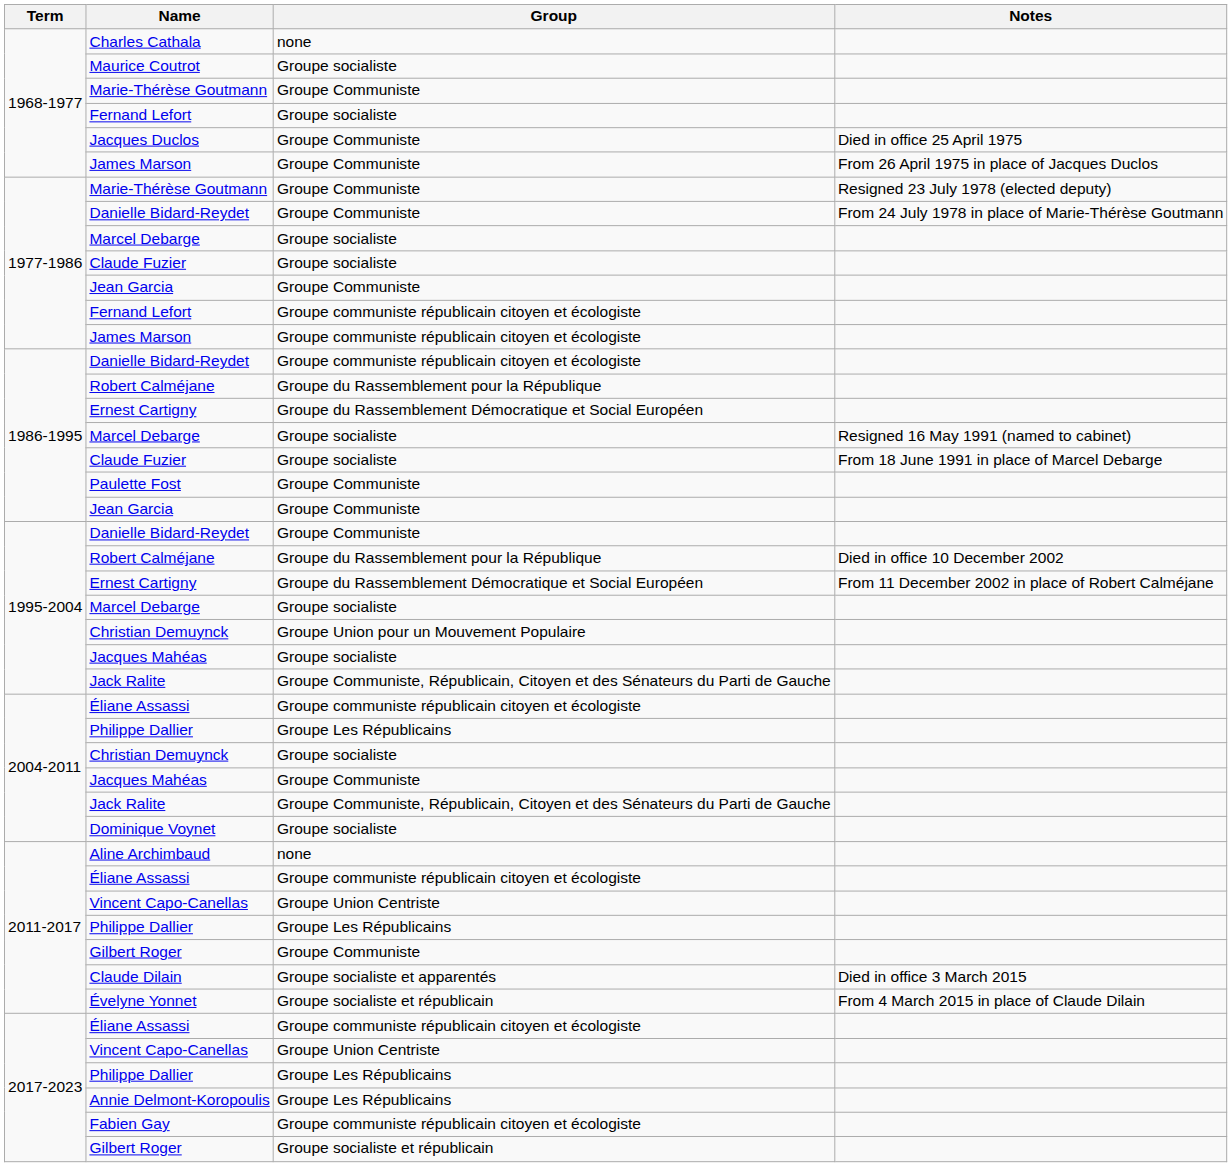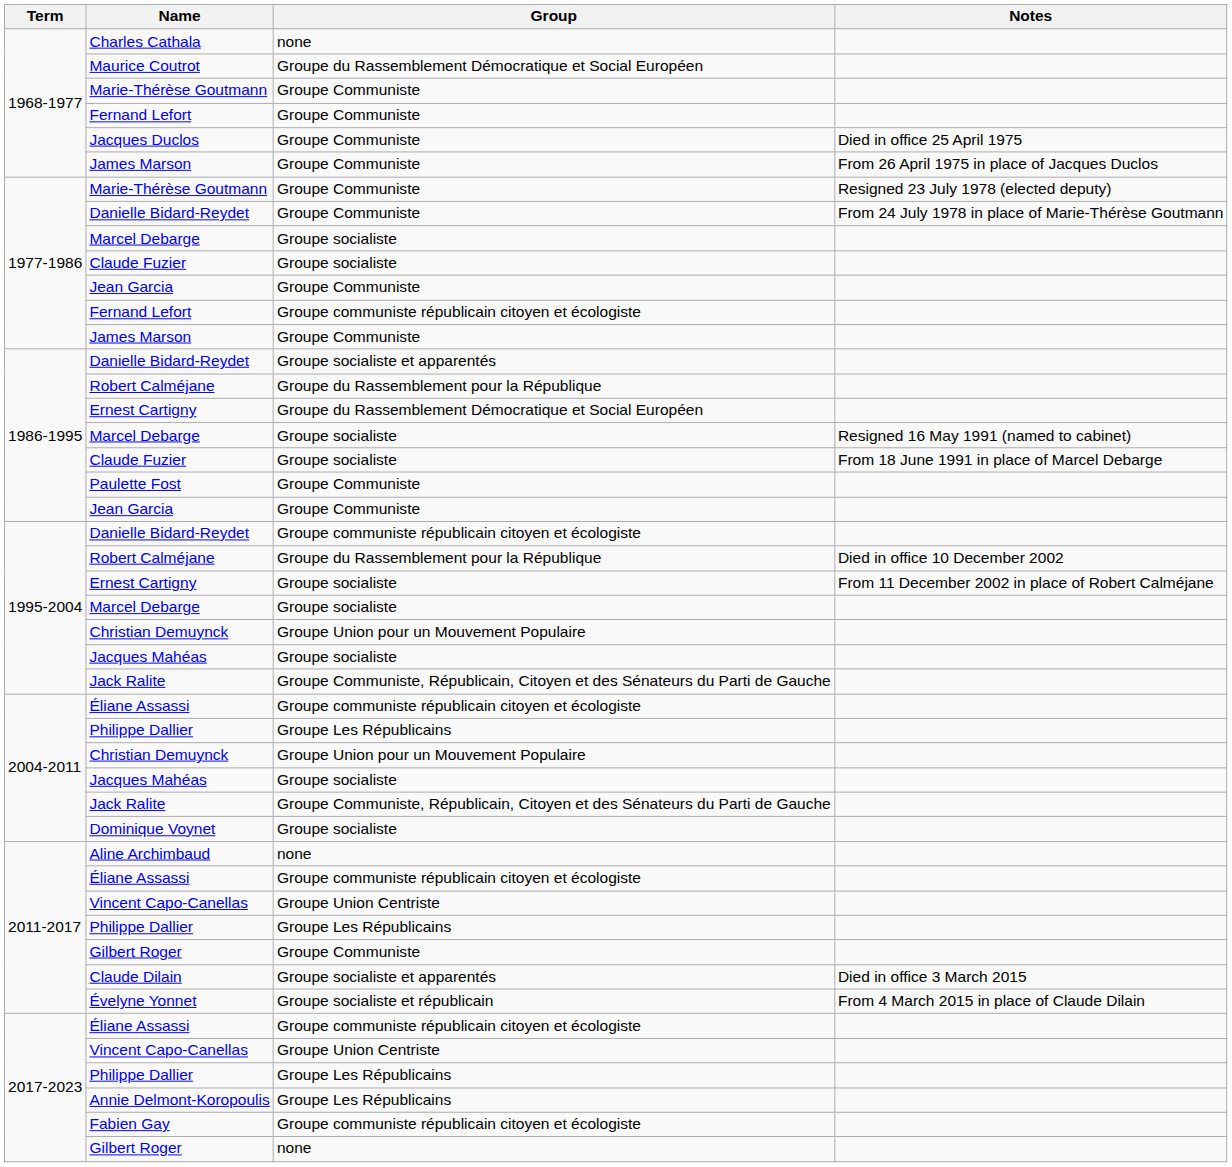Maurice Coutrot | Group: Groupe socialiste -> Groupe du Rassemblement Démocratique et Social Européen
1968-1977 / Fernand Lefort | Group: Groupe socialiste -> Groupe Communiste
1977-1986 / James Marson | Group: Groupe communiste républicain citoyen et écologiste -> Groupe Communiste
1986-1995 / Danielle Bidard-Reydet | Group: Groupe communiste républicain citoyen et écologiste -> Groupe socialiste et apparentés
1995-2004 / Danielle Bidard-Reydet | Group: Groupe Communiste -> Groupe communiste républicain citoyen et écologiste
1995-2004 / Ernest Cartigny | Group: Groupe du Rassemblement Démocratique et Social Européen -> Groupe socialiste
2004-2011 / Christian Demuynck | Group: Groupe socialiste -> Groupe Union pour un Mouvement Populaire
2004-2011 / Jacques Mahéas | Group: Groupe Communiste -> Groupe socialiste
2017-2023 / Gilbert Roger | Group: Groupe socialiste et républicain -> none
